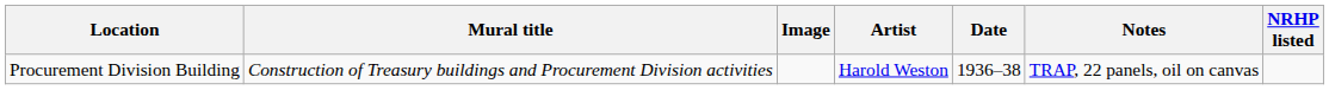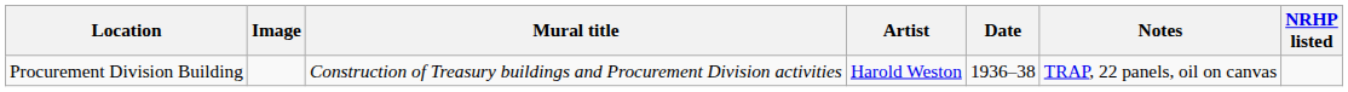columns swapped: Mural title <-> Image
